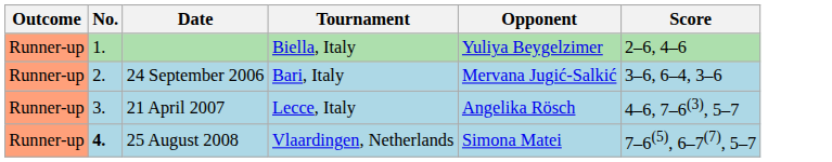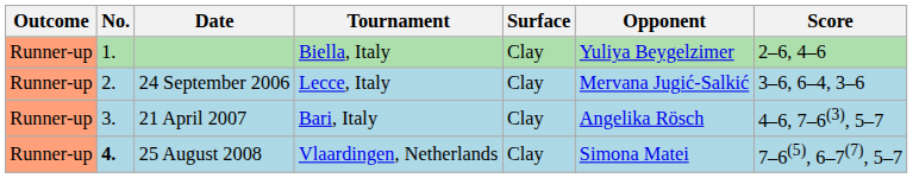+ column: Surface | Clay | Clay | Clay | Clay
24 September 2006 | Tournament: Bari, Italy -> Lecce, Italy
21 April 2007 | Tournament: Lecce, Italy -> Bari, Italy
